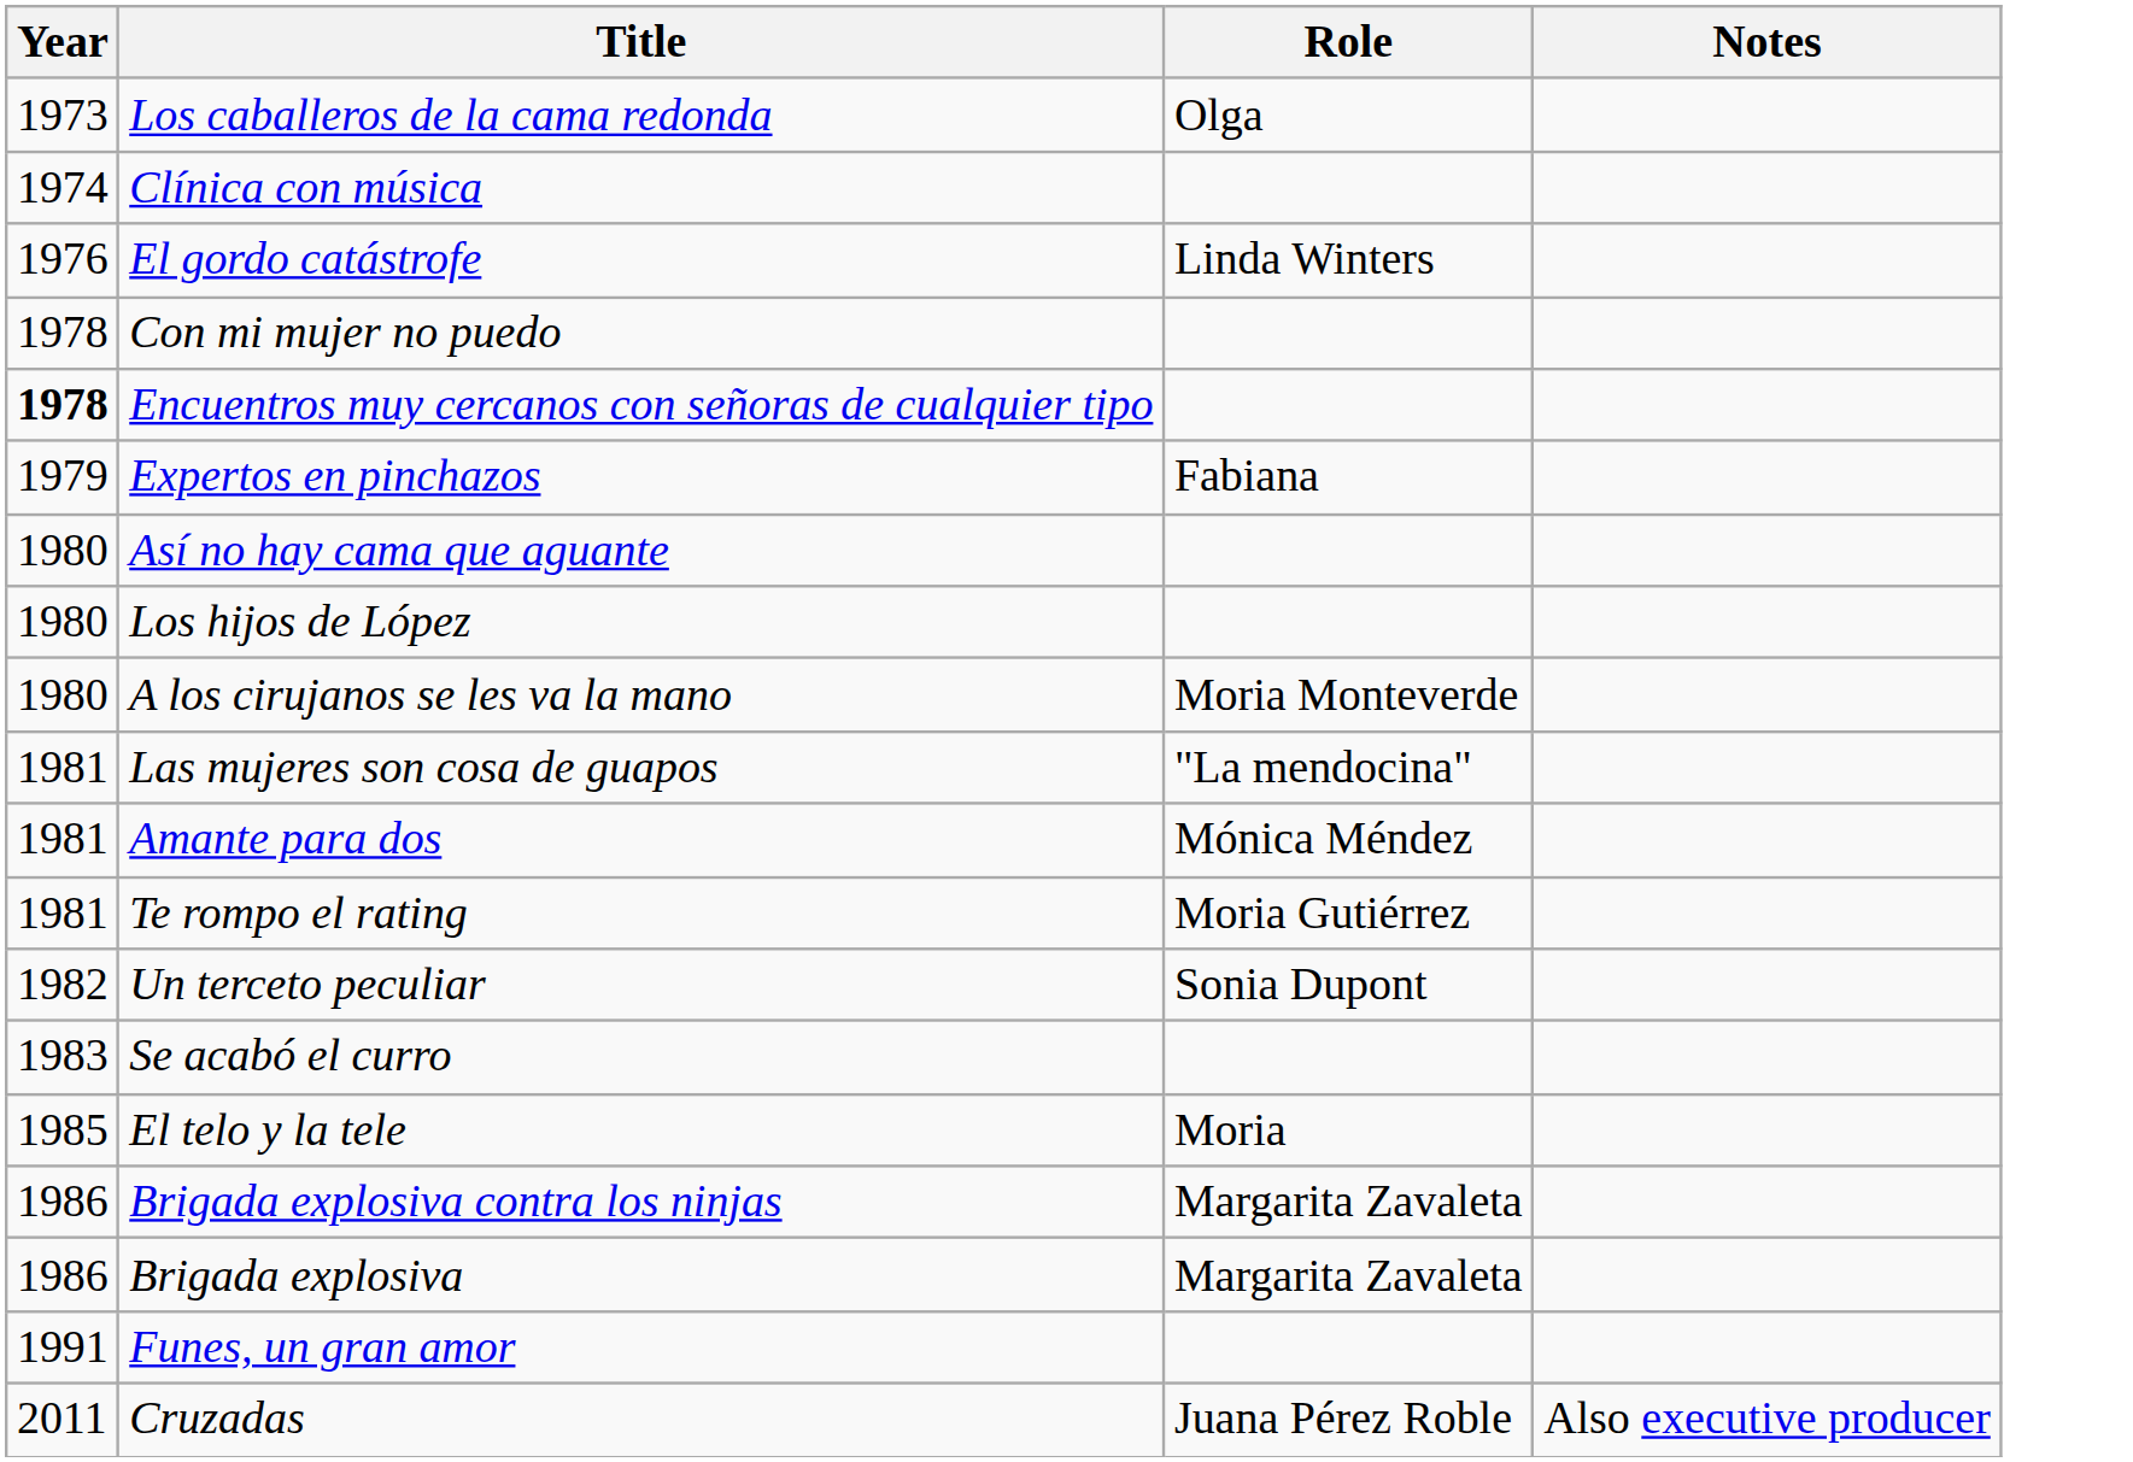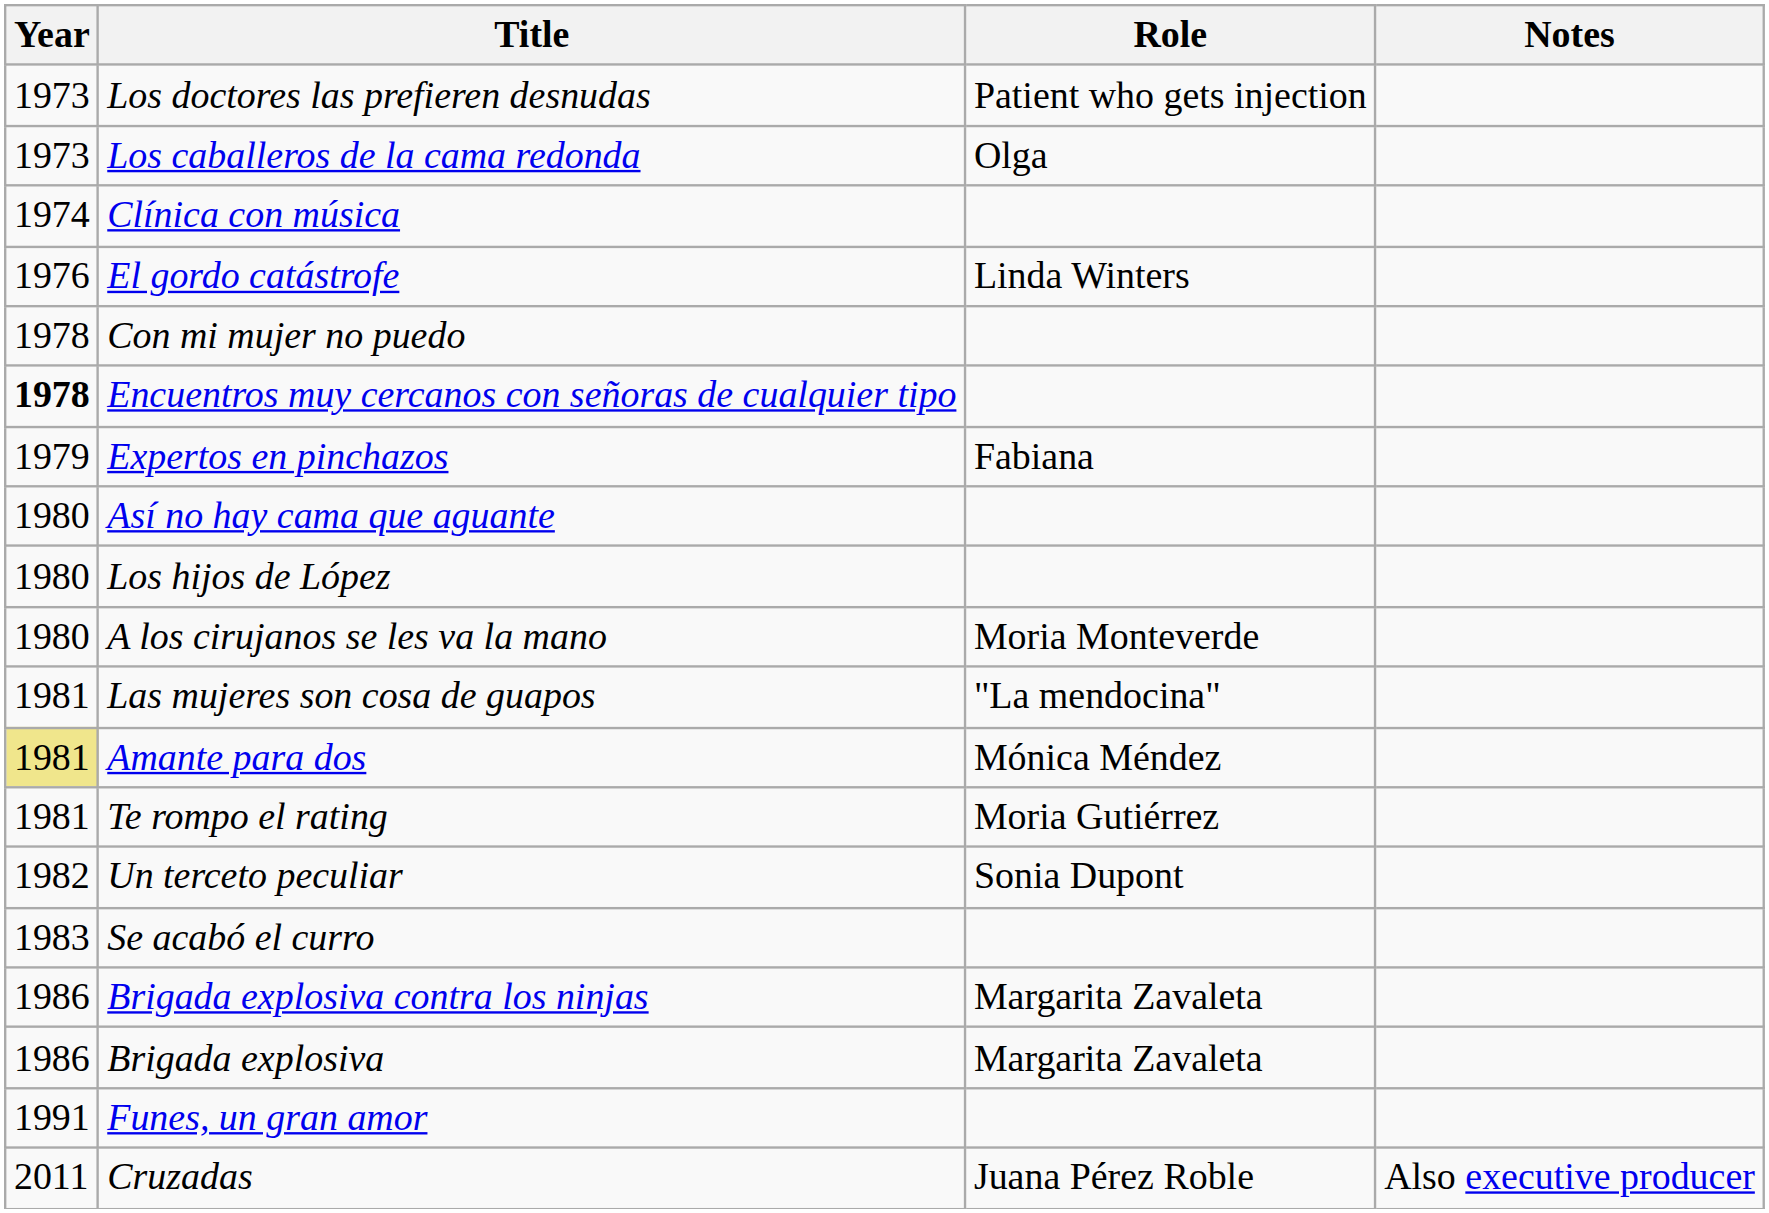+ row: 1973 | Los doctores las prefieren desnudas | Patient who gets injection
Amante para dos | Year: no background -> khaki background
- row: 1985 | El telo y la tele | Moria
